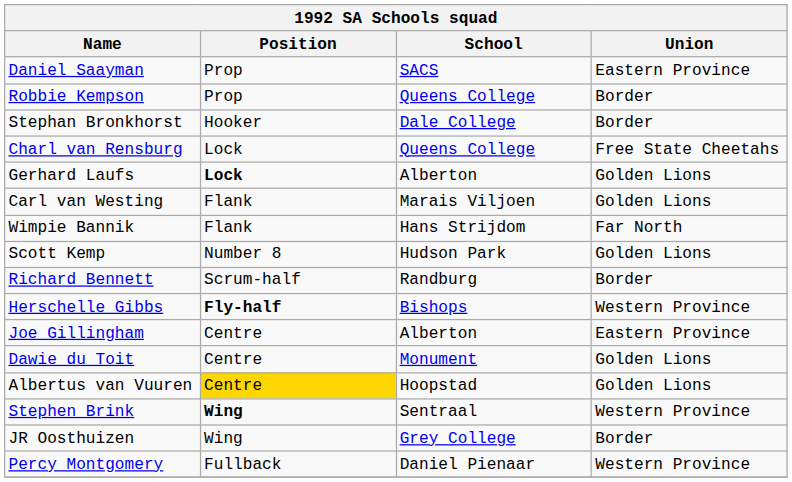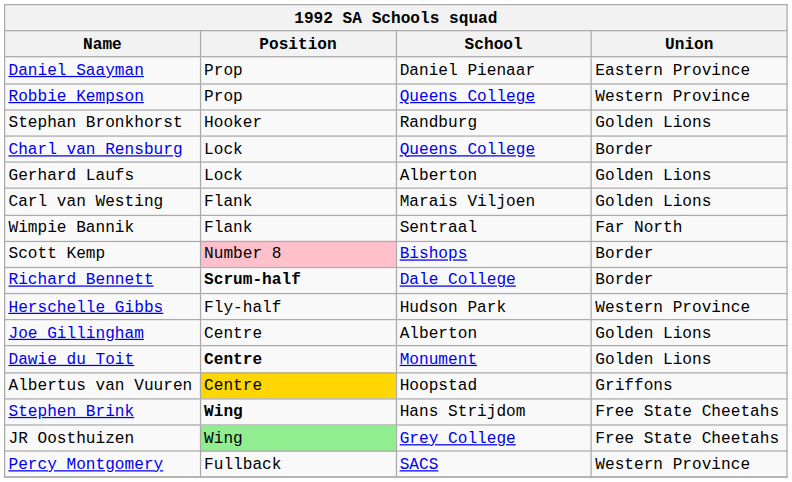Daniel Saayman | School: SACS -> Daniel Pienaar
Robbie Kempson | Union: Border -> Western Province
Stephan Bronkhorst | School: Dale College -> Randburg
Stephan Bronkhorst | Union: Border -> Golden Lions
Charl van Rensburg | Union: Free State Cheetahs -> Border
Gerhard Laufs | Position: bold -> normal
Wimpie Bannik | School: Hans Strijdom -> Sentraal
Scott Kemp | Position: no background -> pink background
Scott Kemp | School: Hudson Park -> Bishops
Scott Kemp | Union: Golden Lions -> Border
Richard Bennett | Position: normal -> bold
Richard Bennett | School: Randburg -> Dale College
Herschelle Gibbs | Position: bold -> normal
Herschelle Gibbs | School: Bishops -> Hudson Park
Joe Gillingham | Union: Eastern Province -> Golden Lions
Dawie du Toit | Position: normal -> bold
Albertus van Vuuren | Union: Golden Lions -> Griffons
Stephen Brink | School: Sentraal -> Hans Strijdom
Stephen Brink | Union: Western Province -> Free State Cheetahs
JR Oosthuizen | Position: no background -> lightgreen background
JR Oosthuizen | Union: Border -> Free State Cheetahs
Percy Montgomery | School: Daniel Pienaar -> SACS
